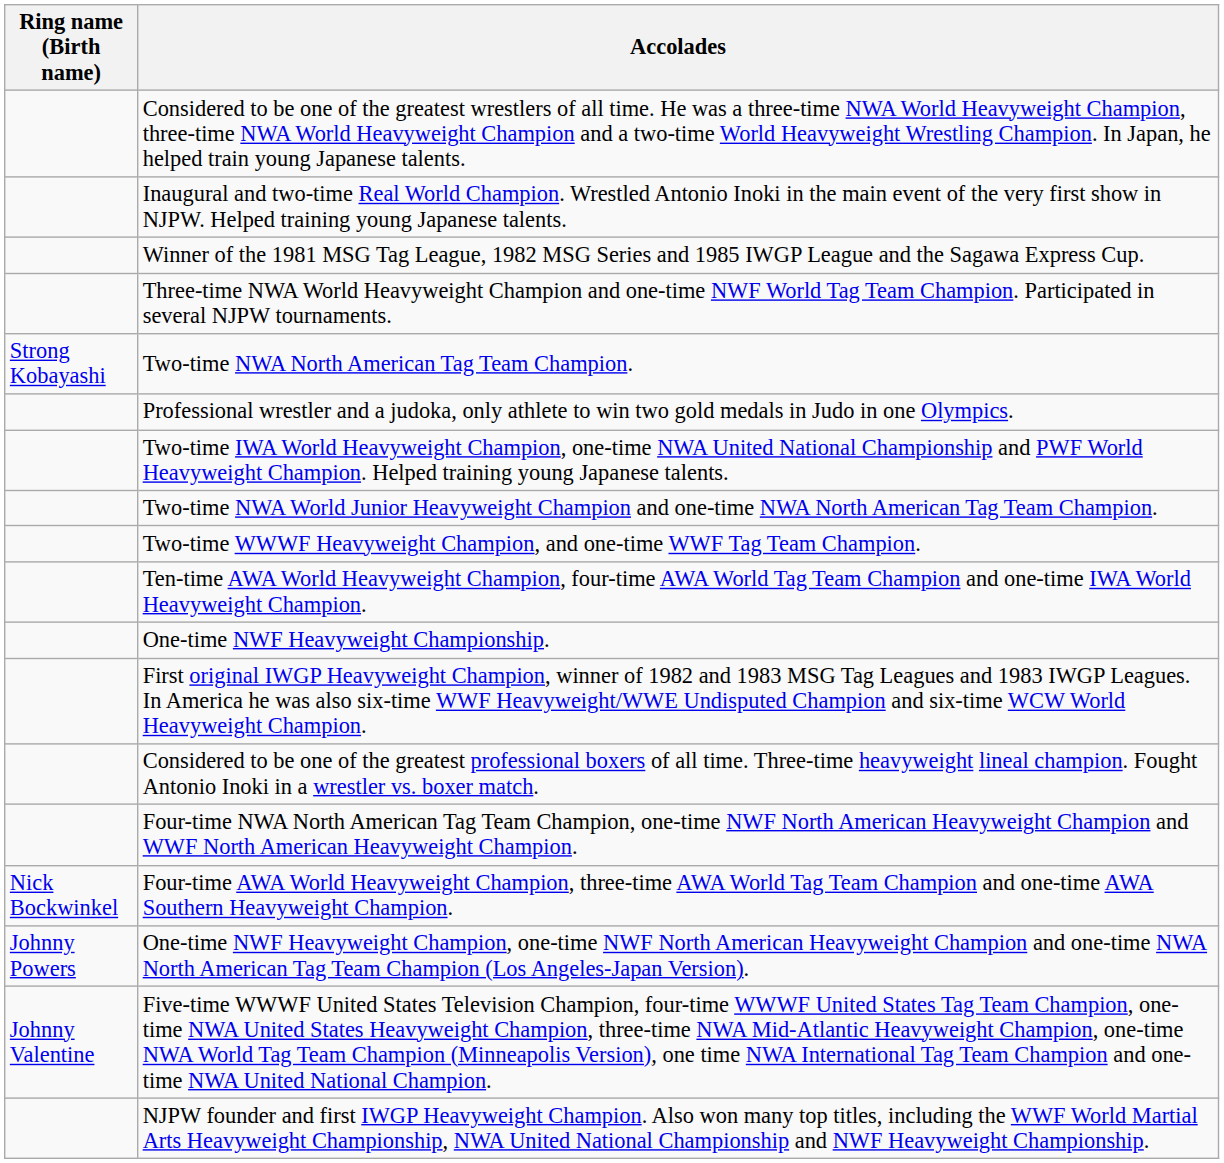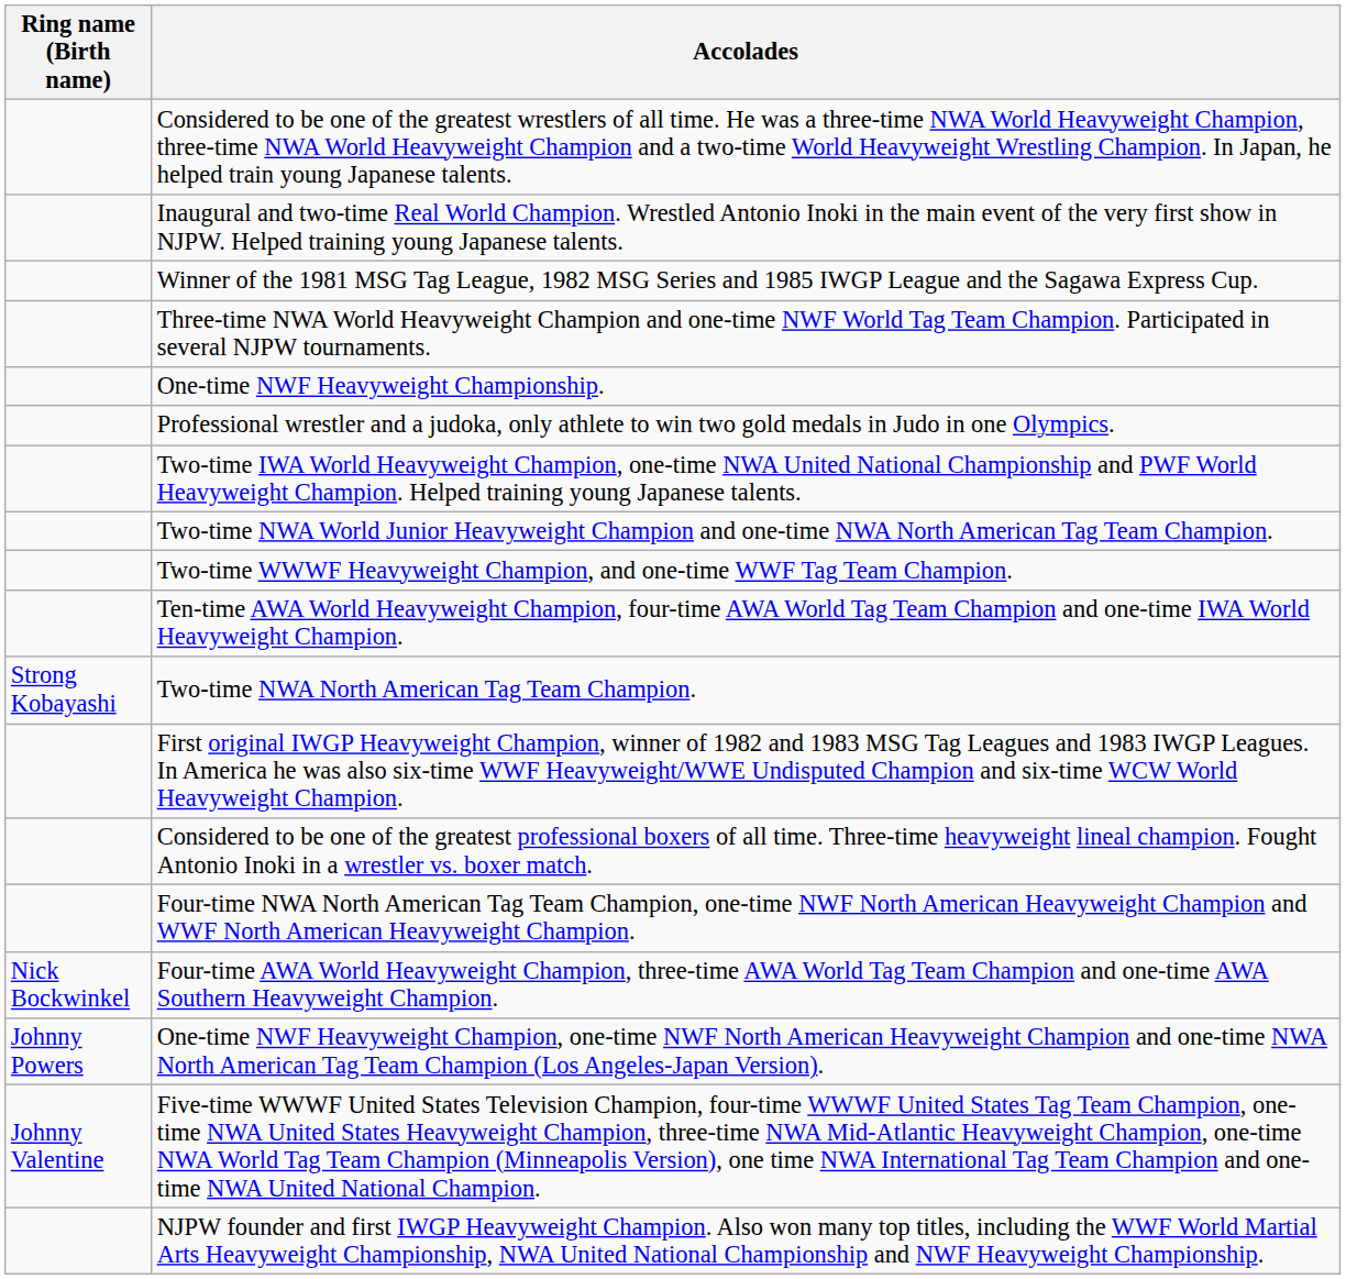rows swapped: One-time NWF Heavyweight Championship. <-> Two-time NWA North American Tag Team Champion.
